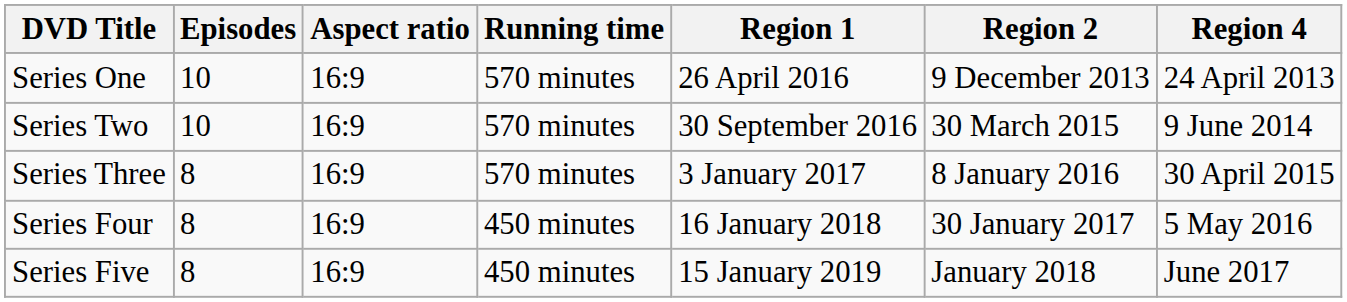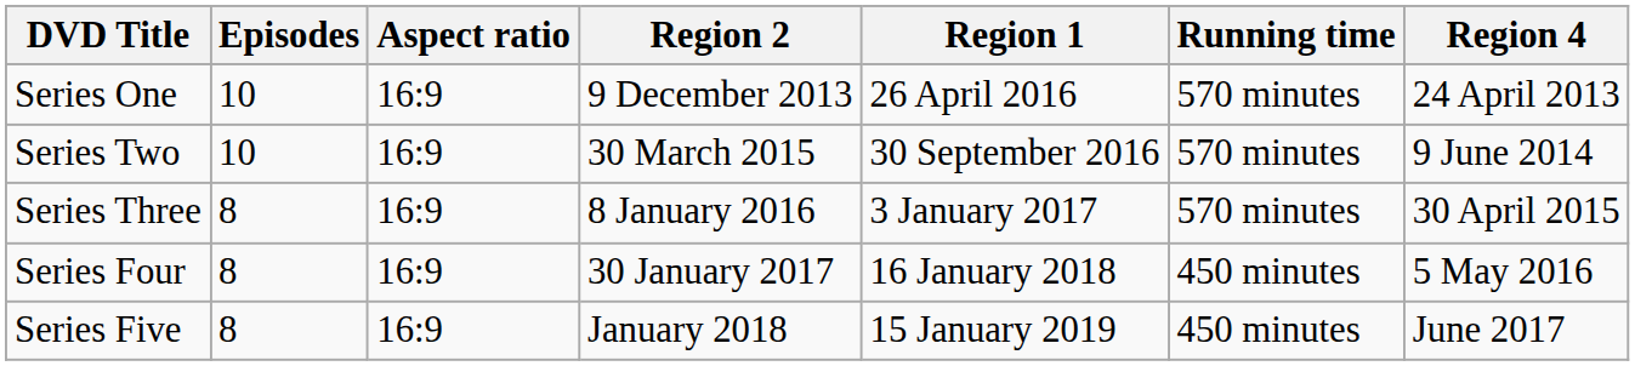columns swapped: Running time <-> Region 2
